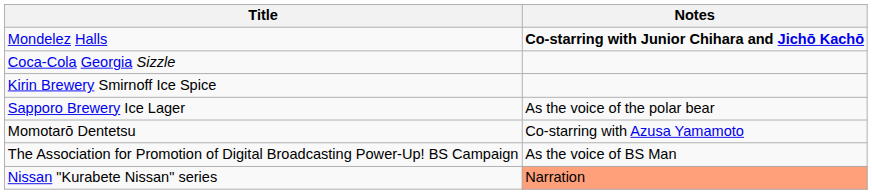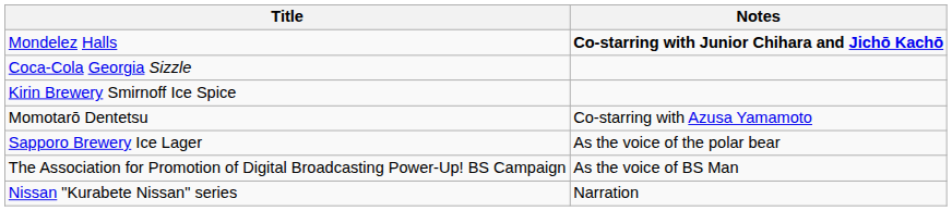rows swapped: Momotarō Dentetsu <-> Sapporo Brewery Ice Lager
Nissan "Kurabete Nissan" series | Notes: lightsalmon background -> no background
